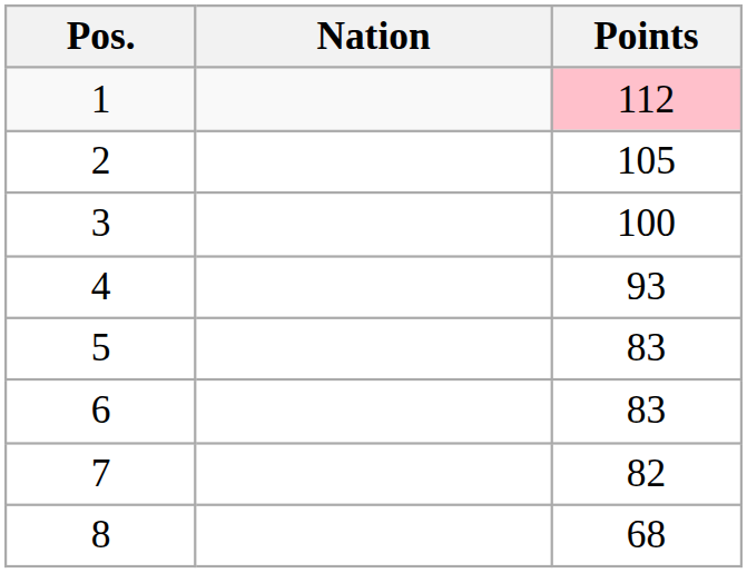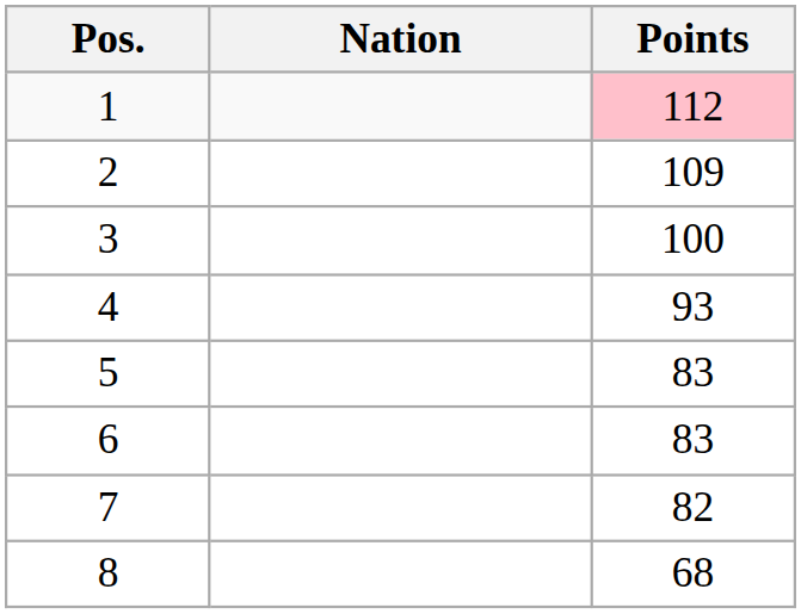2 | Points: 105 -> 109
